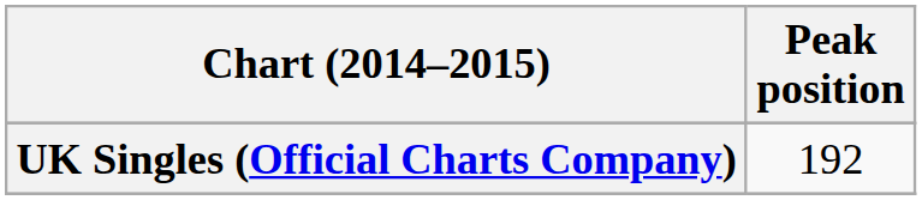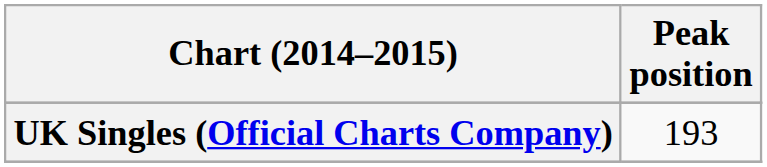UK Singles (Official Charts Company) | Peak position: 192 -> 193
